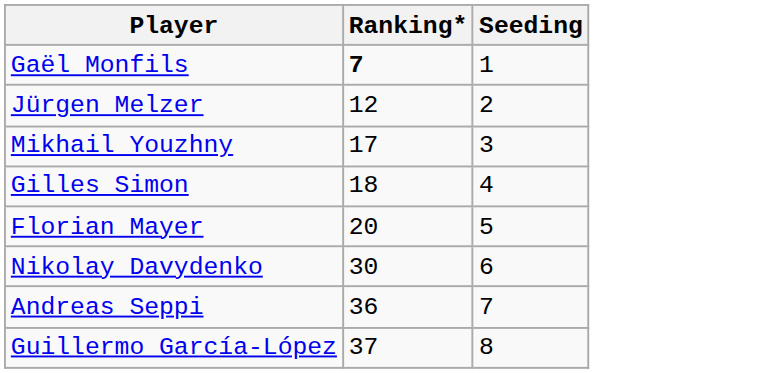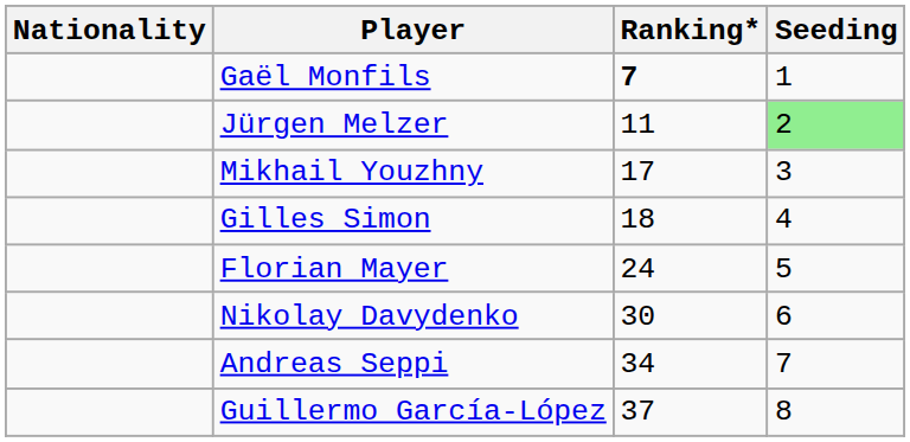+ column: Nationality
Jürgen Melzer | Ranking*: 12 -> 11
Jürgen Melzer | Seeding: no background -> lightgreen background
Florian Mayer | Ranking*: 20 -> 24
Andreas Seppi | Ranking*: 36 -> 34
